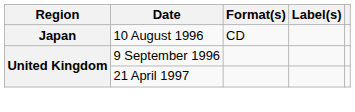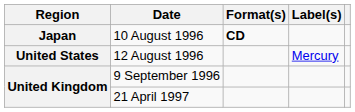10 August 1996 | Format(s): normal -> bold
+ row: United States | 12 August 1996 | Mercury
